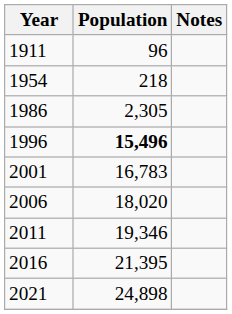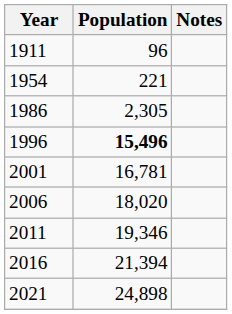1954 | Population: 218 -> 221
2001 | Population: 16,783 -> 16,781
2016 | Population: 21,395 -> 21,394
